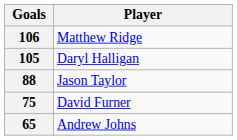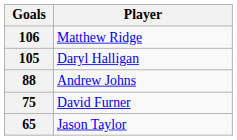88 | Player: Jason Taylor -> Andrew Johns
65 | Player: Andrew Johns -> Jason Taylor
